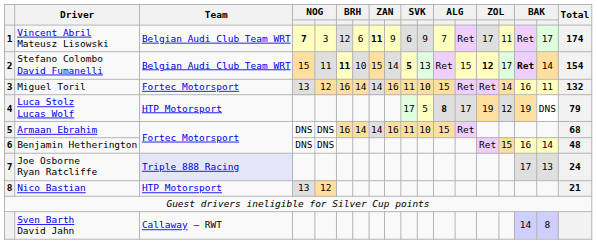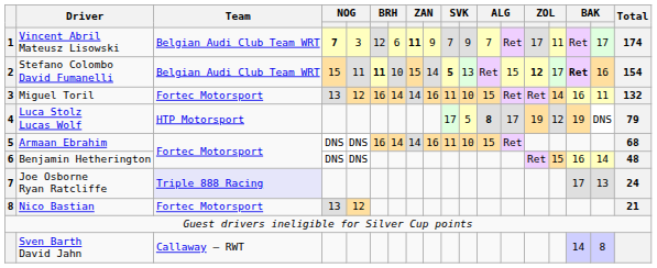Vincent Abril Mateusz Lisowski | column 10: 6 -> 7
Stefano Colombo David Fumanelli | column 17: 14 -> 16
Nico Bastian | Team: HTP Motorsport -> Fortec Motorsport
